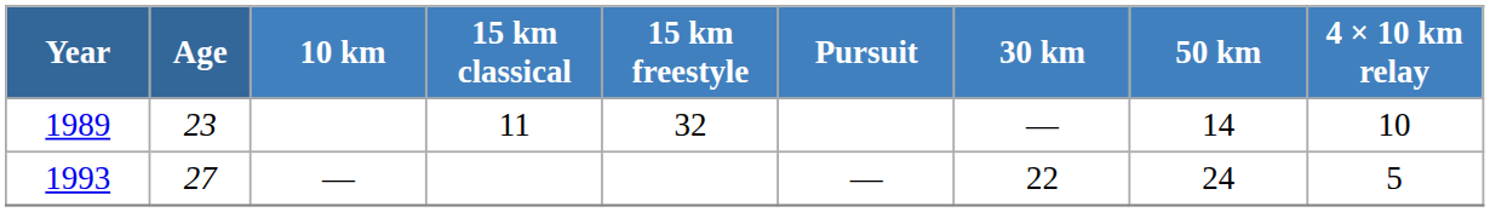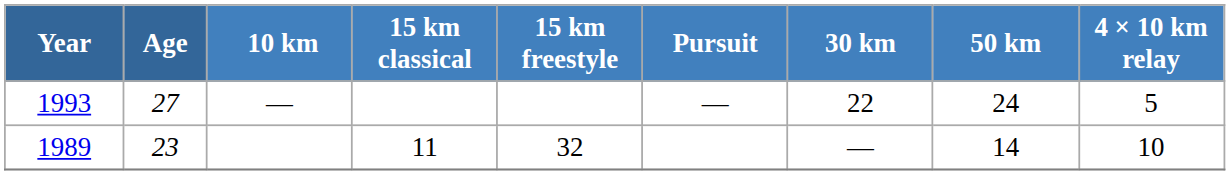rows swapped: 1989 <-> 1993
